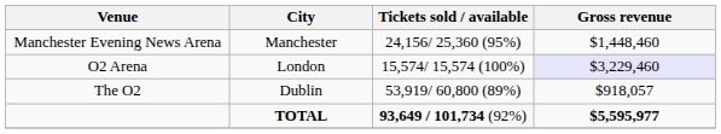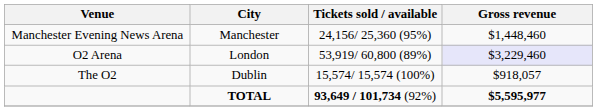O2 Arena | Tickets sold / available: 15,574/ 15,574 (100%) -> 53,919/ 60,800 (89%)
The O2 | Tickets sold / available: 53,919/ 60,800 (89%) -> 15,574/ 15,574 (100%)
